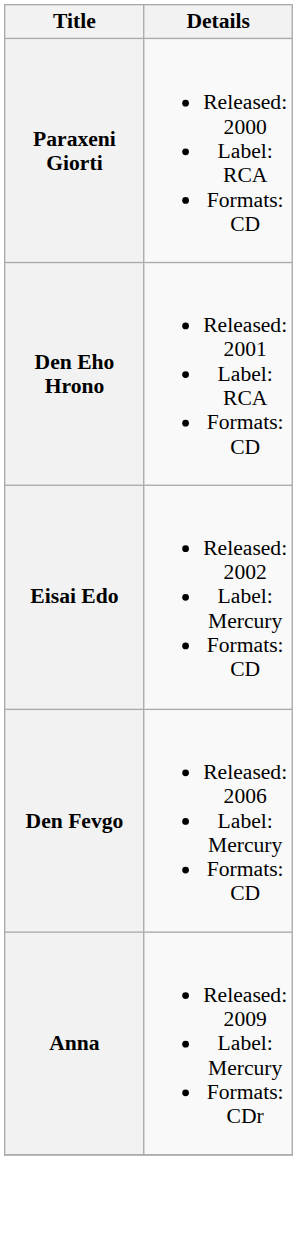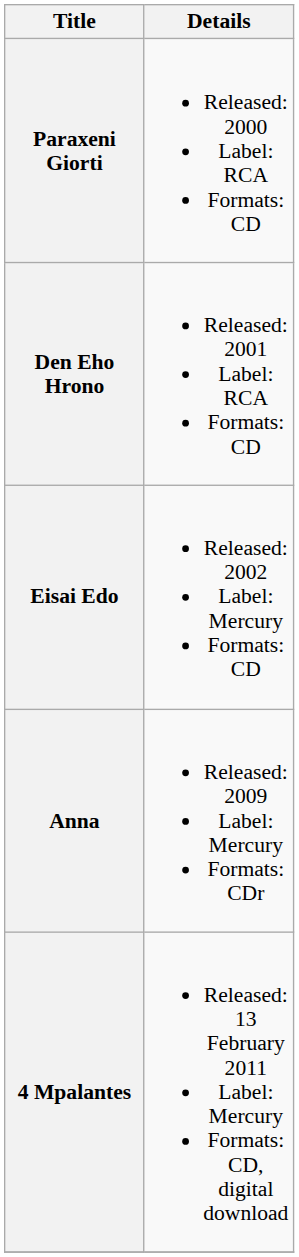- row: Den Fevgo | Released: 2006 Label: Mercury Formats: CD
+ row: 4 Mpalantes | Released: 13 February 2011 Label: Mercury Formats: CD, digital download
